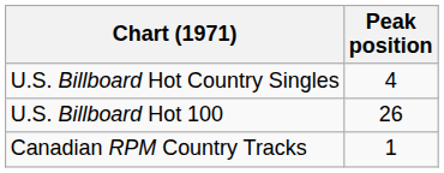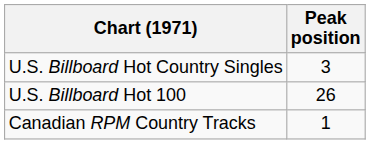U.S. Billboard Hot Country Singles | Peak position: 4 -> 3
